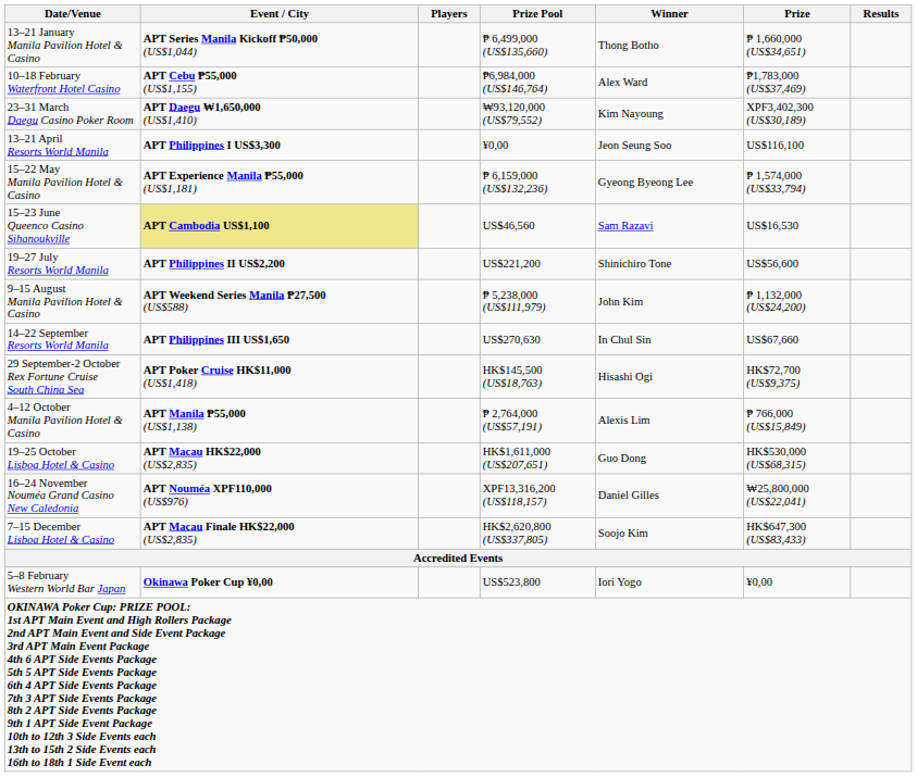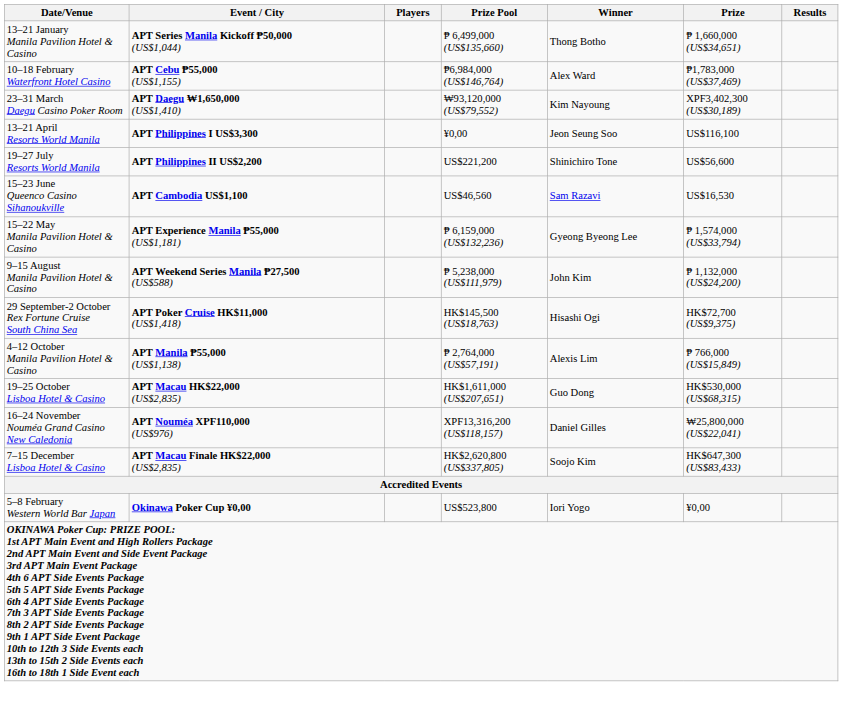rows swapped: 15–22 May Manila Pavilion Hotel & Casino <-> 19–27 July Resorts World Manila
15–23 June Queenco Casino Sihanoukville | Event / City: khaki background -> no background
- row: 14–22 September Resorts World Manila | APT Philippines III US$1,650 | US$270,630 | In Chul Sin | US$67,660
